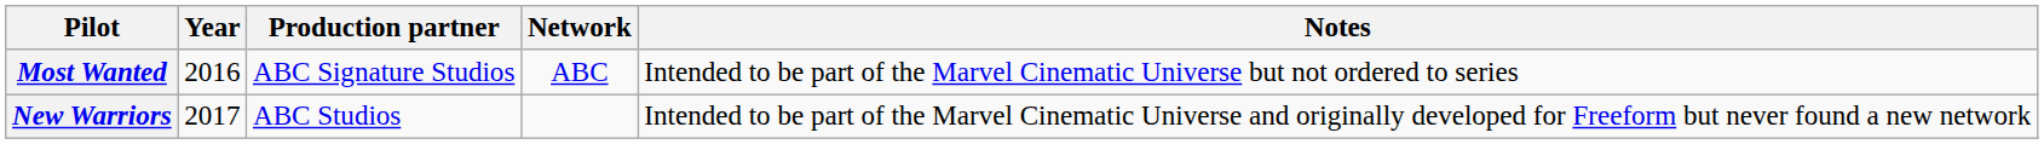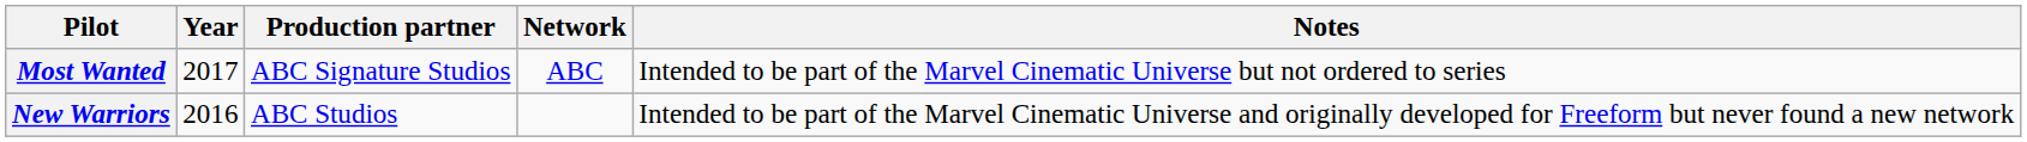Most Wanted | Year: 2016 -> 2017
New Warriors | Year: 2017 -> 2016
